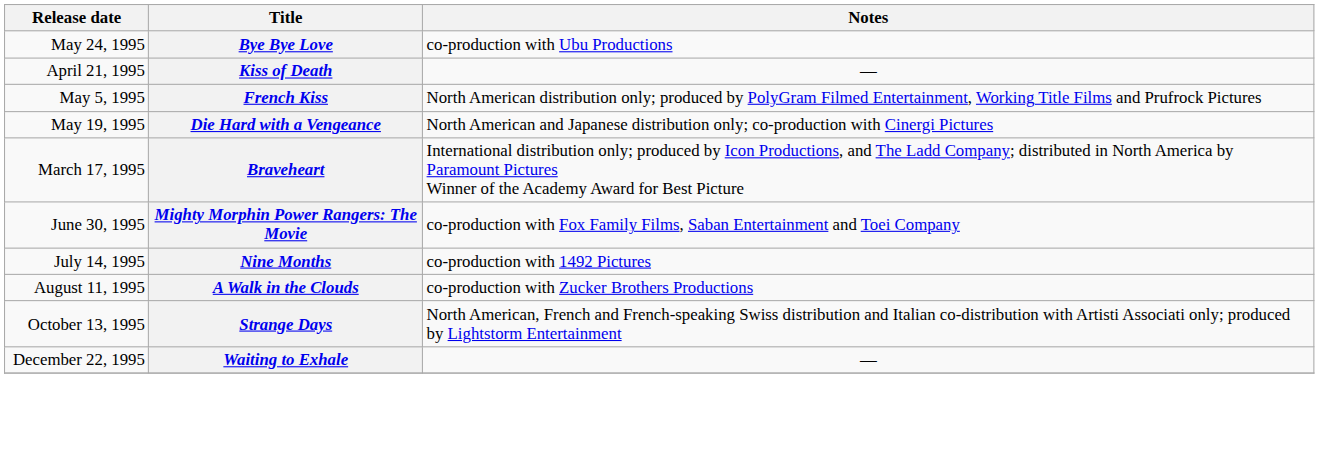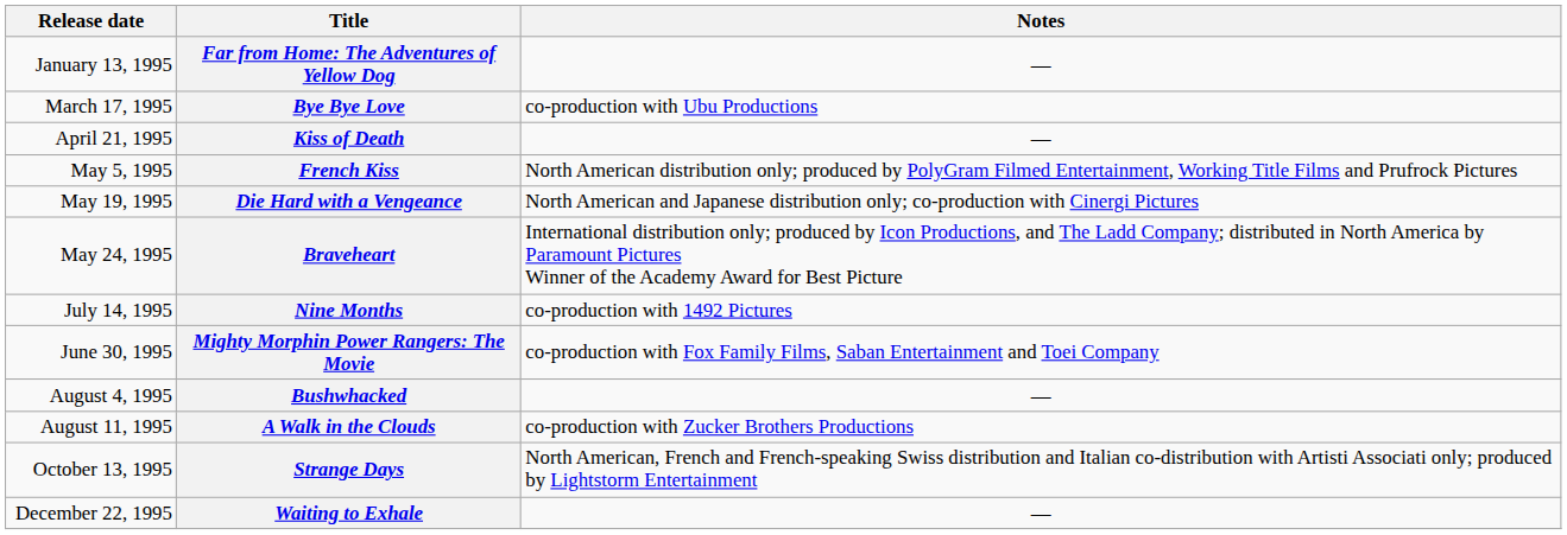+ row: January 13, 1995 | Far from Home: The Adventures of Yellow Dog | —
Bye Bye Love | Release date: May 24, 1995 -> March 17, 1995
Braveheart | Release date: March 17, 1995 -> May 24, 1995
rows swapped: Mighty Morphin Power Rangers: The Movie <-> Nine Months
+ row: August 4, 1995 | Bushwhacked | —
